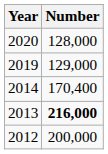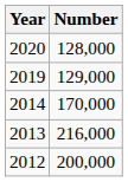2014 | Number: 170,400 -> 170,000
2013 | Number: bold -> normal
